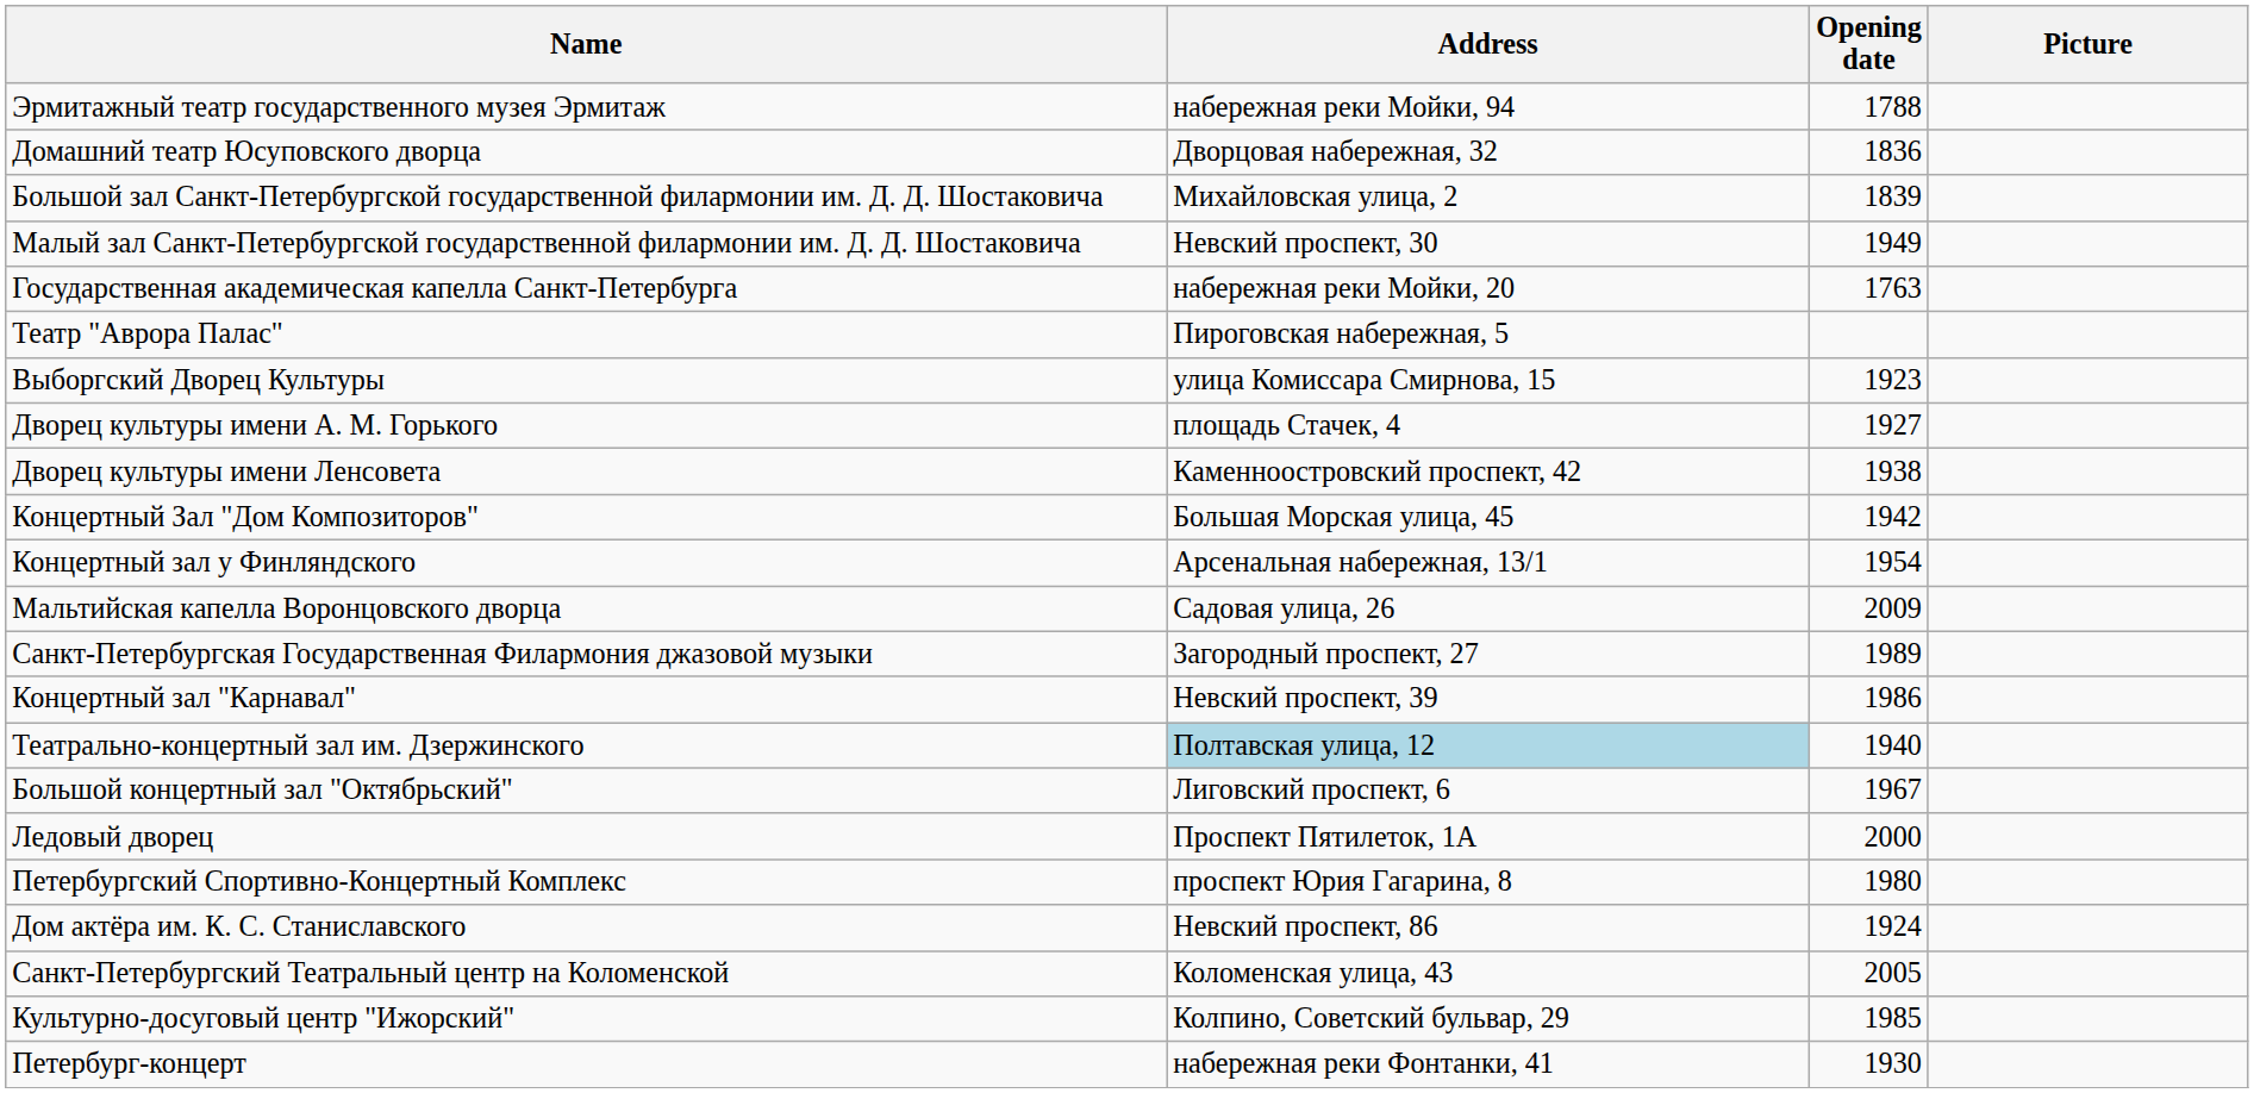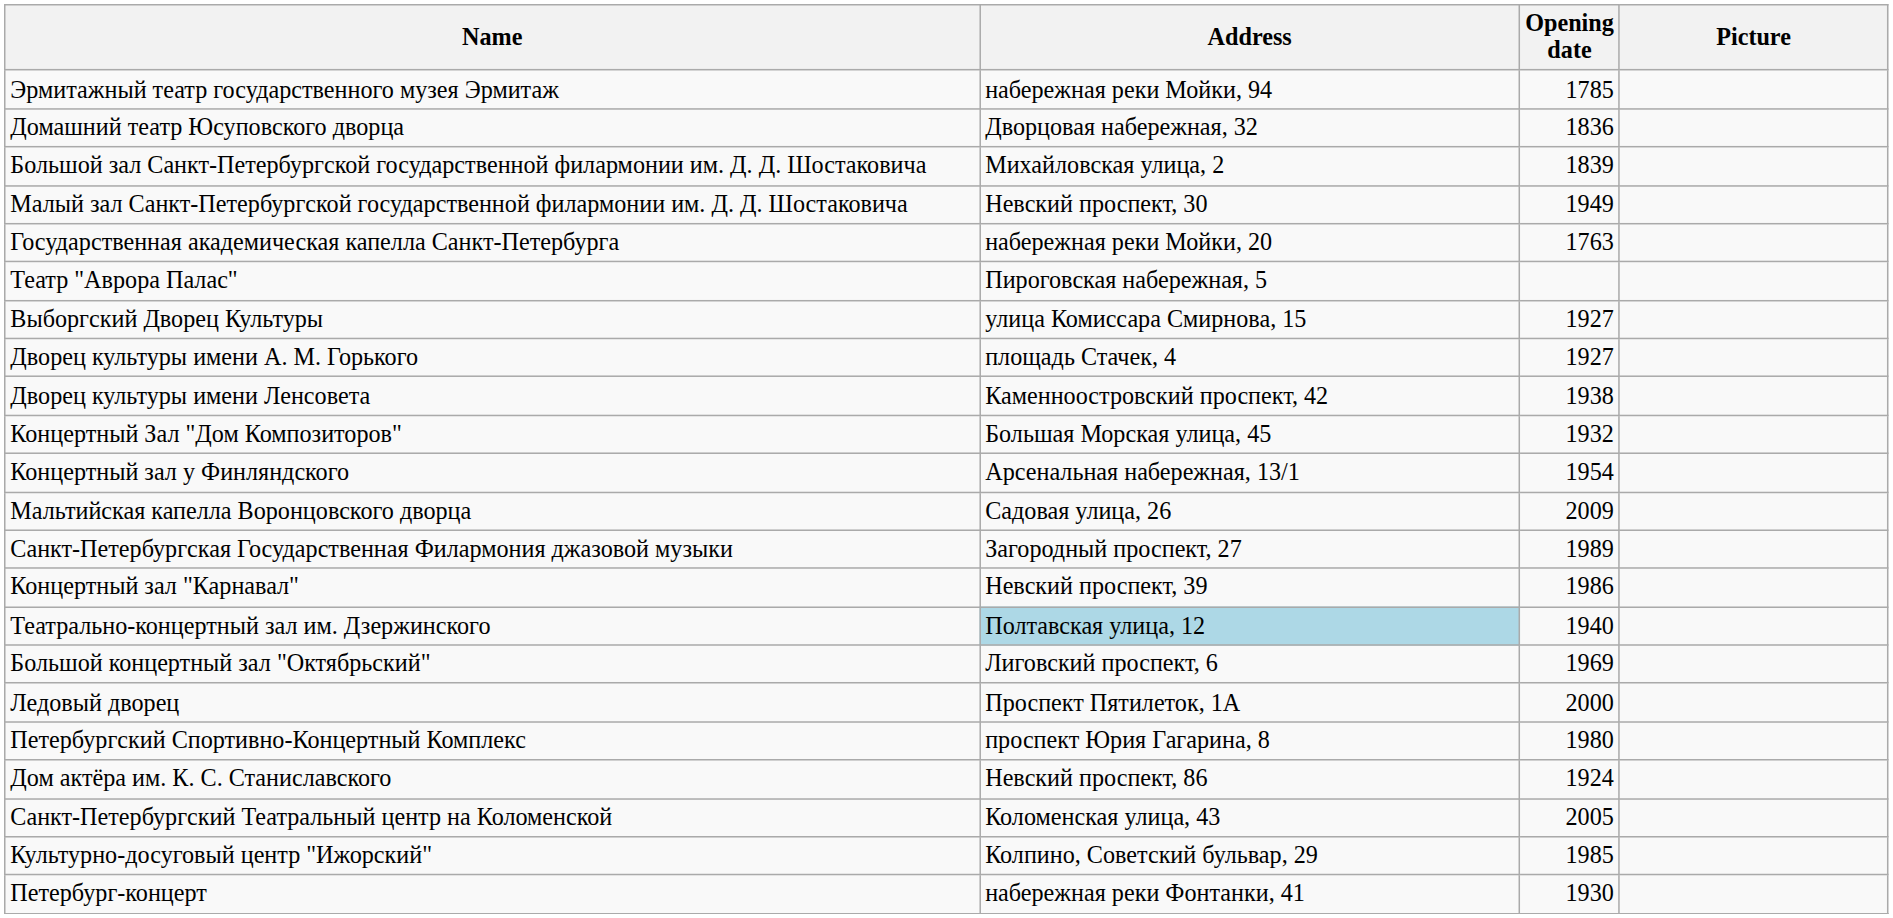Эрмитажный театр государственного музея Эрмитаж | Opening date: 1788 -> 1785
Выборгский Дворец Культуры | Opening date: 1923 -> 1927
Концертный Зал "Дом Композиторов" | Opening date: 1942 -> 1932
Большой концертный зал "Октябрьский" | Opening date: 1967 -> 1969
